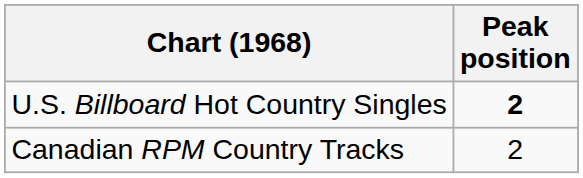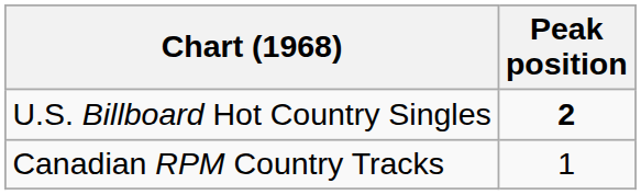Canadian RPM Country Tracks | Peak position: 2 -> 1
